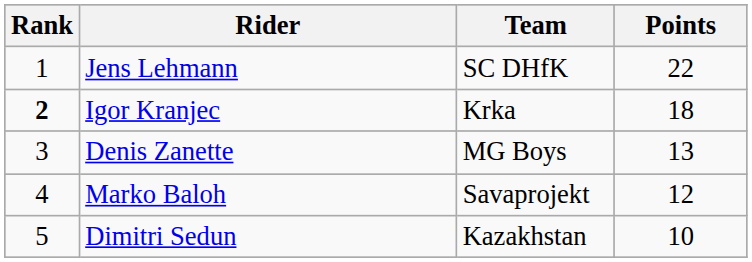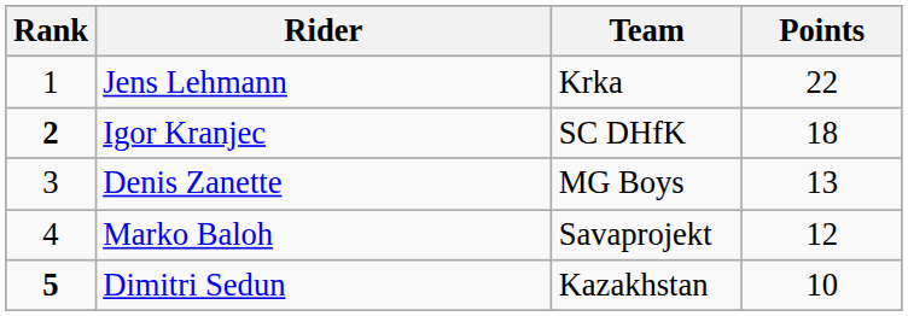Jens Lehmann | Team: SC DHfK -> Krka
Igor Kranjec | Team: Krka -> SC DHfK
Dimitri Sedun | Rank: normal -> bold
